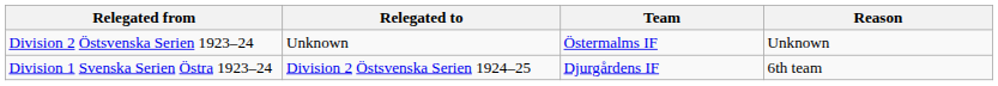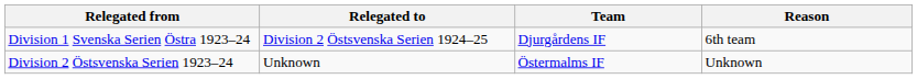rows swapped: Division 1 Svenska Serien Östra 1923–24 <-> Division 2 Östsvenska Serien 1923–24
